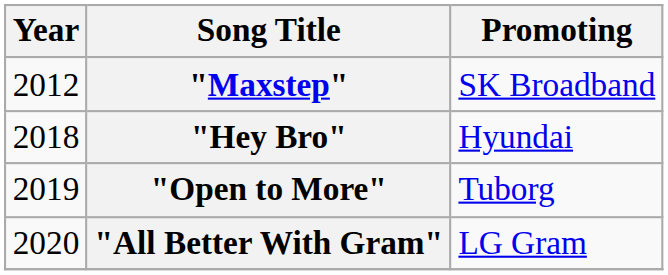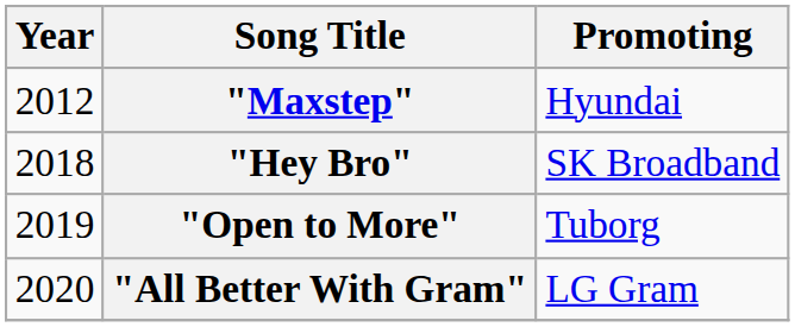"Maxstep" | Promoting: SK Broadband -> Hyundai
"Hey Bro" | Promoting: Hyundai -> SK Broadband
